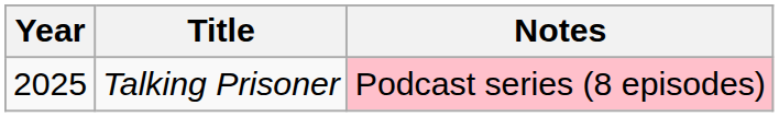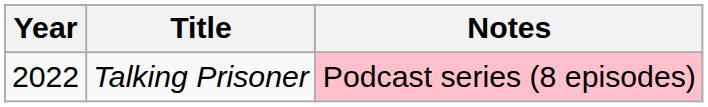Talking Prisoner | Year: 2025 -> 2022
